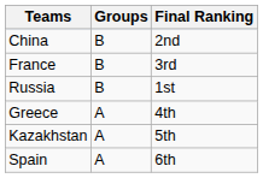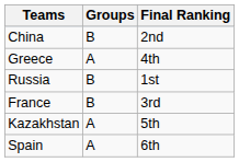rows swapped: France <-> Greece
